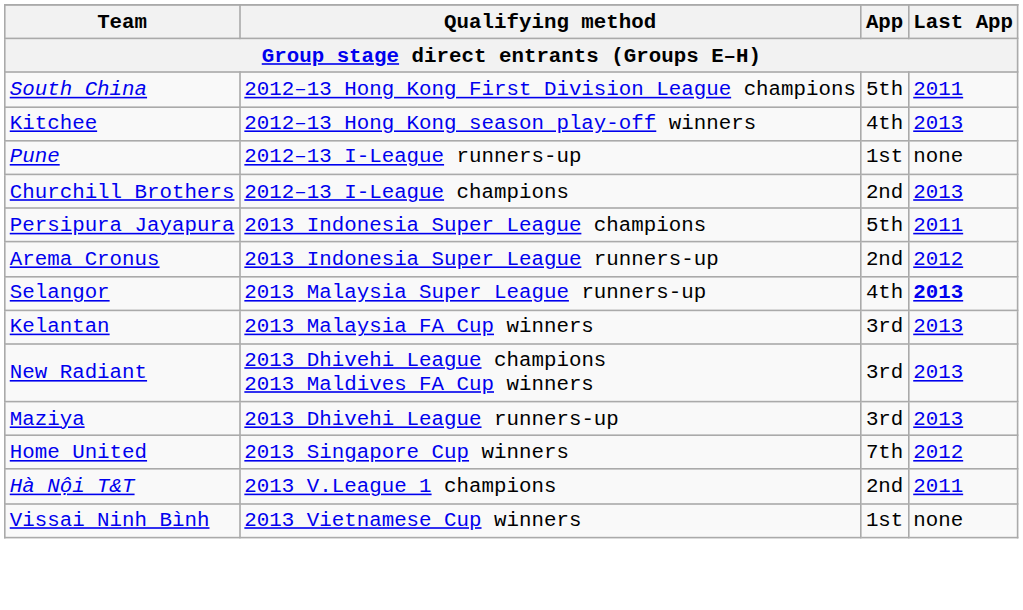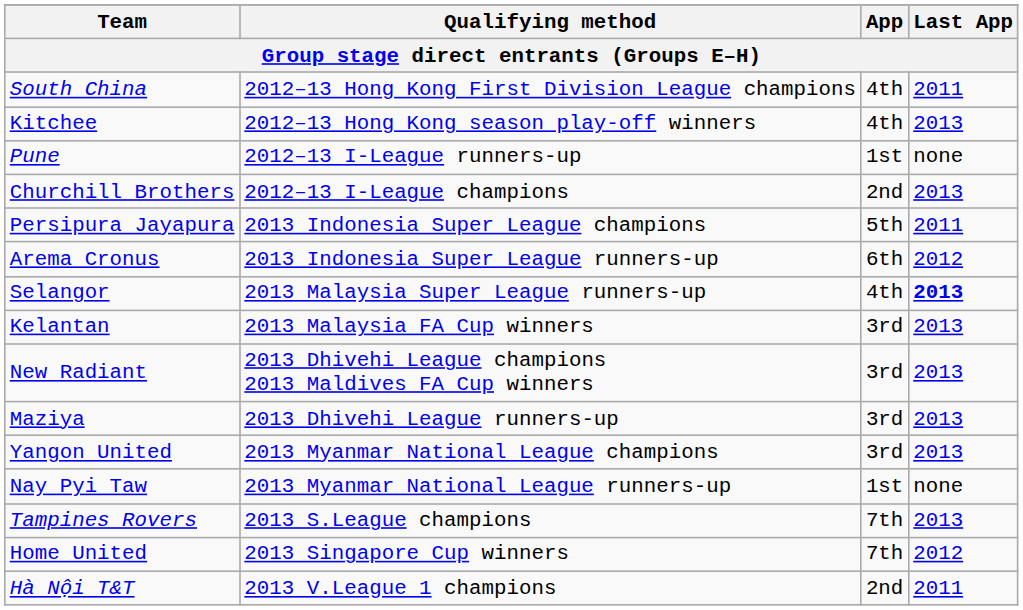South China | App: 5th -> 4th
Arema Cronus | App: 2nd -> 6th
+ row: Yangon United | 2013 Myanmar National League champions | 3rd | 2013
+ row: Nay Pyi Taw | 2013 Myanmar National League runners-up | 1st | none
+ row: Tampines Rovers | 2013 S.League champions | 7th | 2013
- row: Vissai Ninh Bình | 2013 Vietnamese Cup winners | 1st | none
